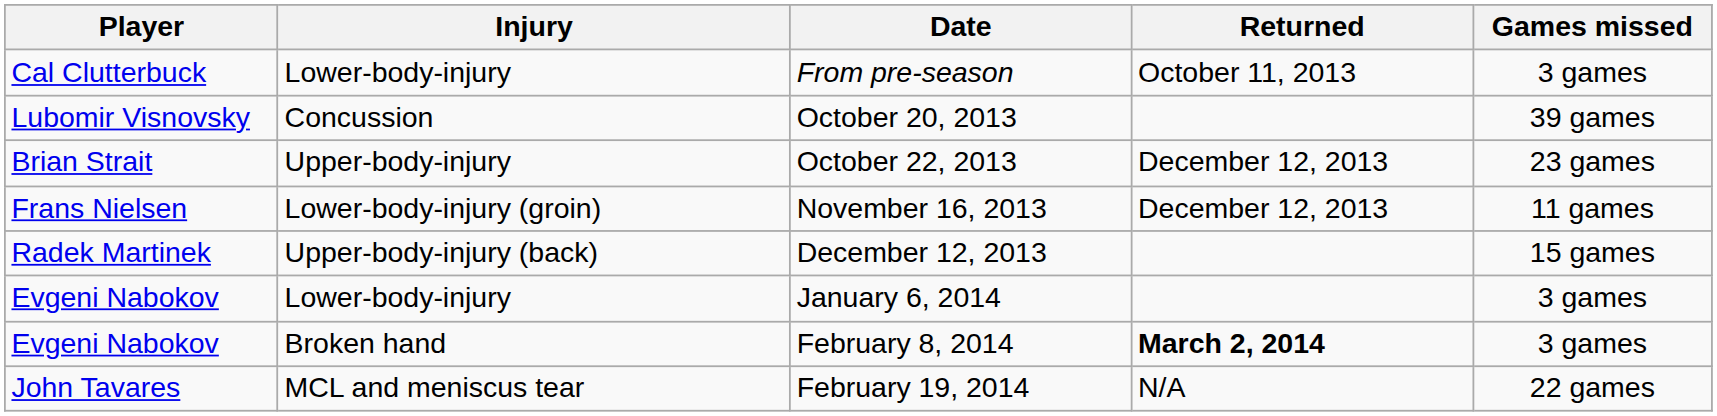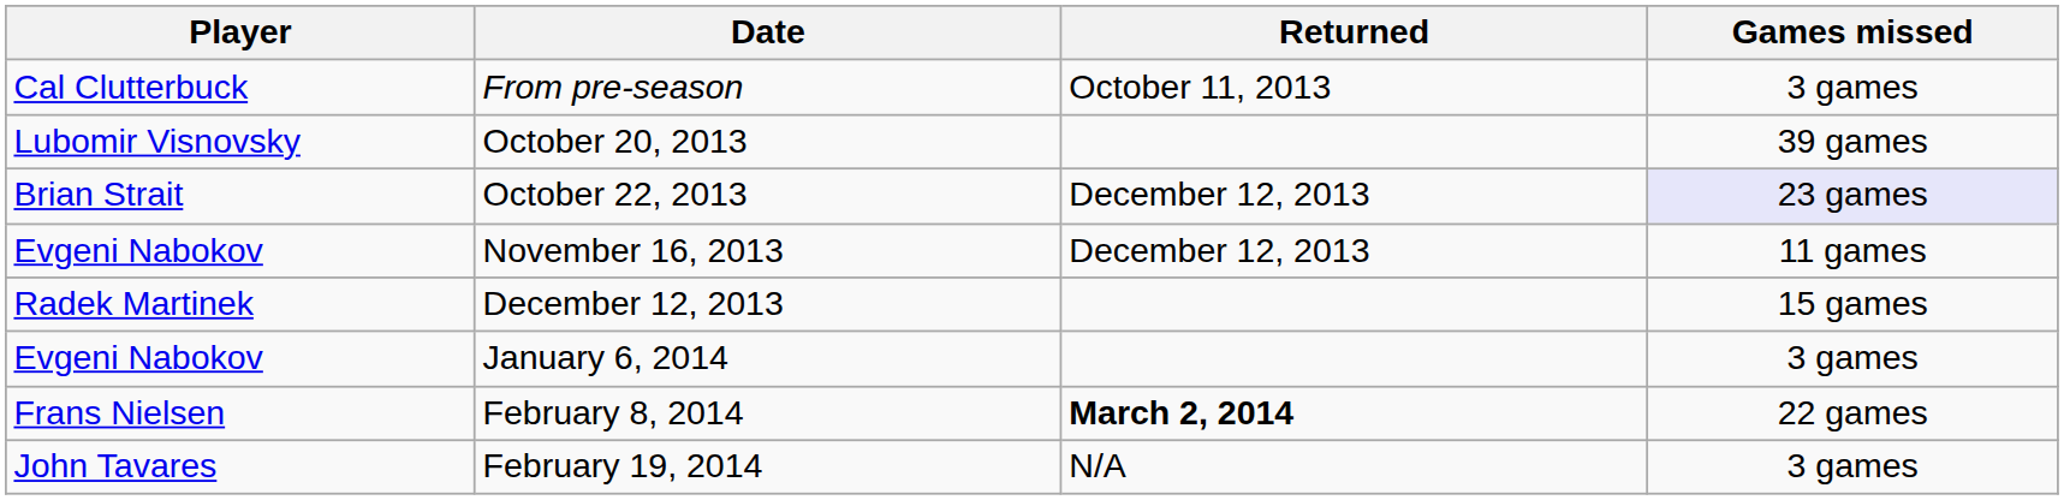- column: Injury | Lower-body-injury | Concussion | Upper-body-injury | Lower-body-injury (groin) | Upper-body-injury (back) | Lower-body-injury | Broken hand | MCL and meniscus tear
October 22, 2013 | Games missed: no background -> lavender background
November 16, 2013 | Player: Frans Nielsen -> Evgeni Nabokov
February 8, 2014 | Player: Evgeni Nabokov -> Frans Nielsen
February 8, 2014 | Games missed: 3 games -> 22 games
February 19, 2014 | Games missed: 22 games -> 3 games
